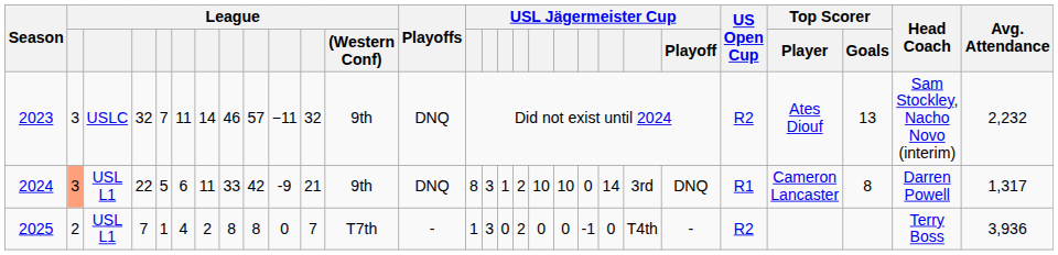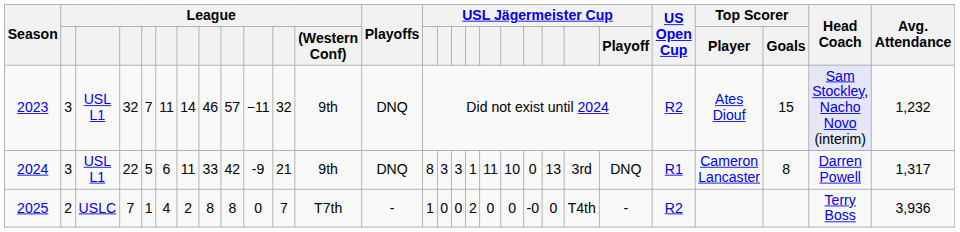2023 | column 3: USLC -> USL L1
2023 | Top Scorer / Goals: 13 -> 15
2023 | Head Coach: no background -> lavender background
2023 | Avg. Attendance: 2,232 -> 1,232
2024 | column 2: lightsalmon background -> no background
2024 | column 16: 1 -> 3
2024 | column 17: 2 -> 1
2024 | column 18: 10 -> 11
2024 | column 21: 14 -> 13
2025 | column 3: USL L1 -> USLC
2025 | column 15: 3 -> 0
2025 | column 20: -1 -> -0
